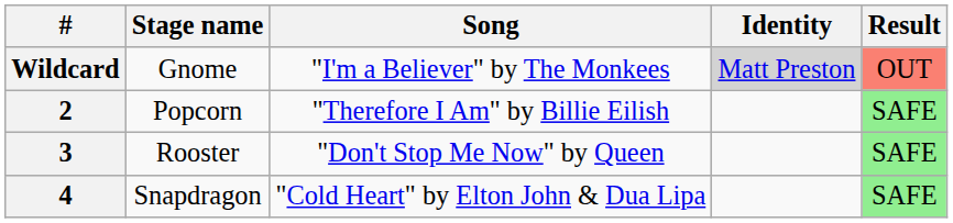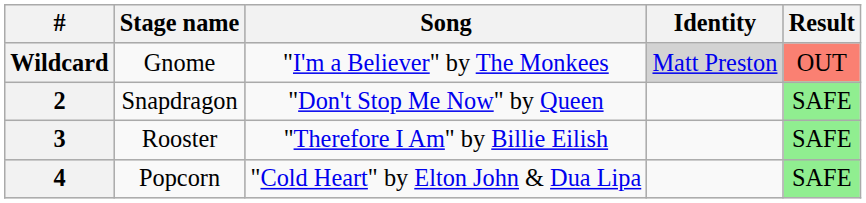2 | Stage name: Popcorn -> Snapdragon
2 | Song: "Therefore I Am" by Billie Eilish -> "Don't Stop Me Now" by Queen
3 | Song: "Don't Stop Me Now" by Queen -> "Therefore I Am" by Billie Eilish
4 | Stage name: Snapdragon -> Popcorn
